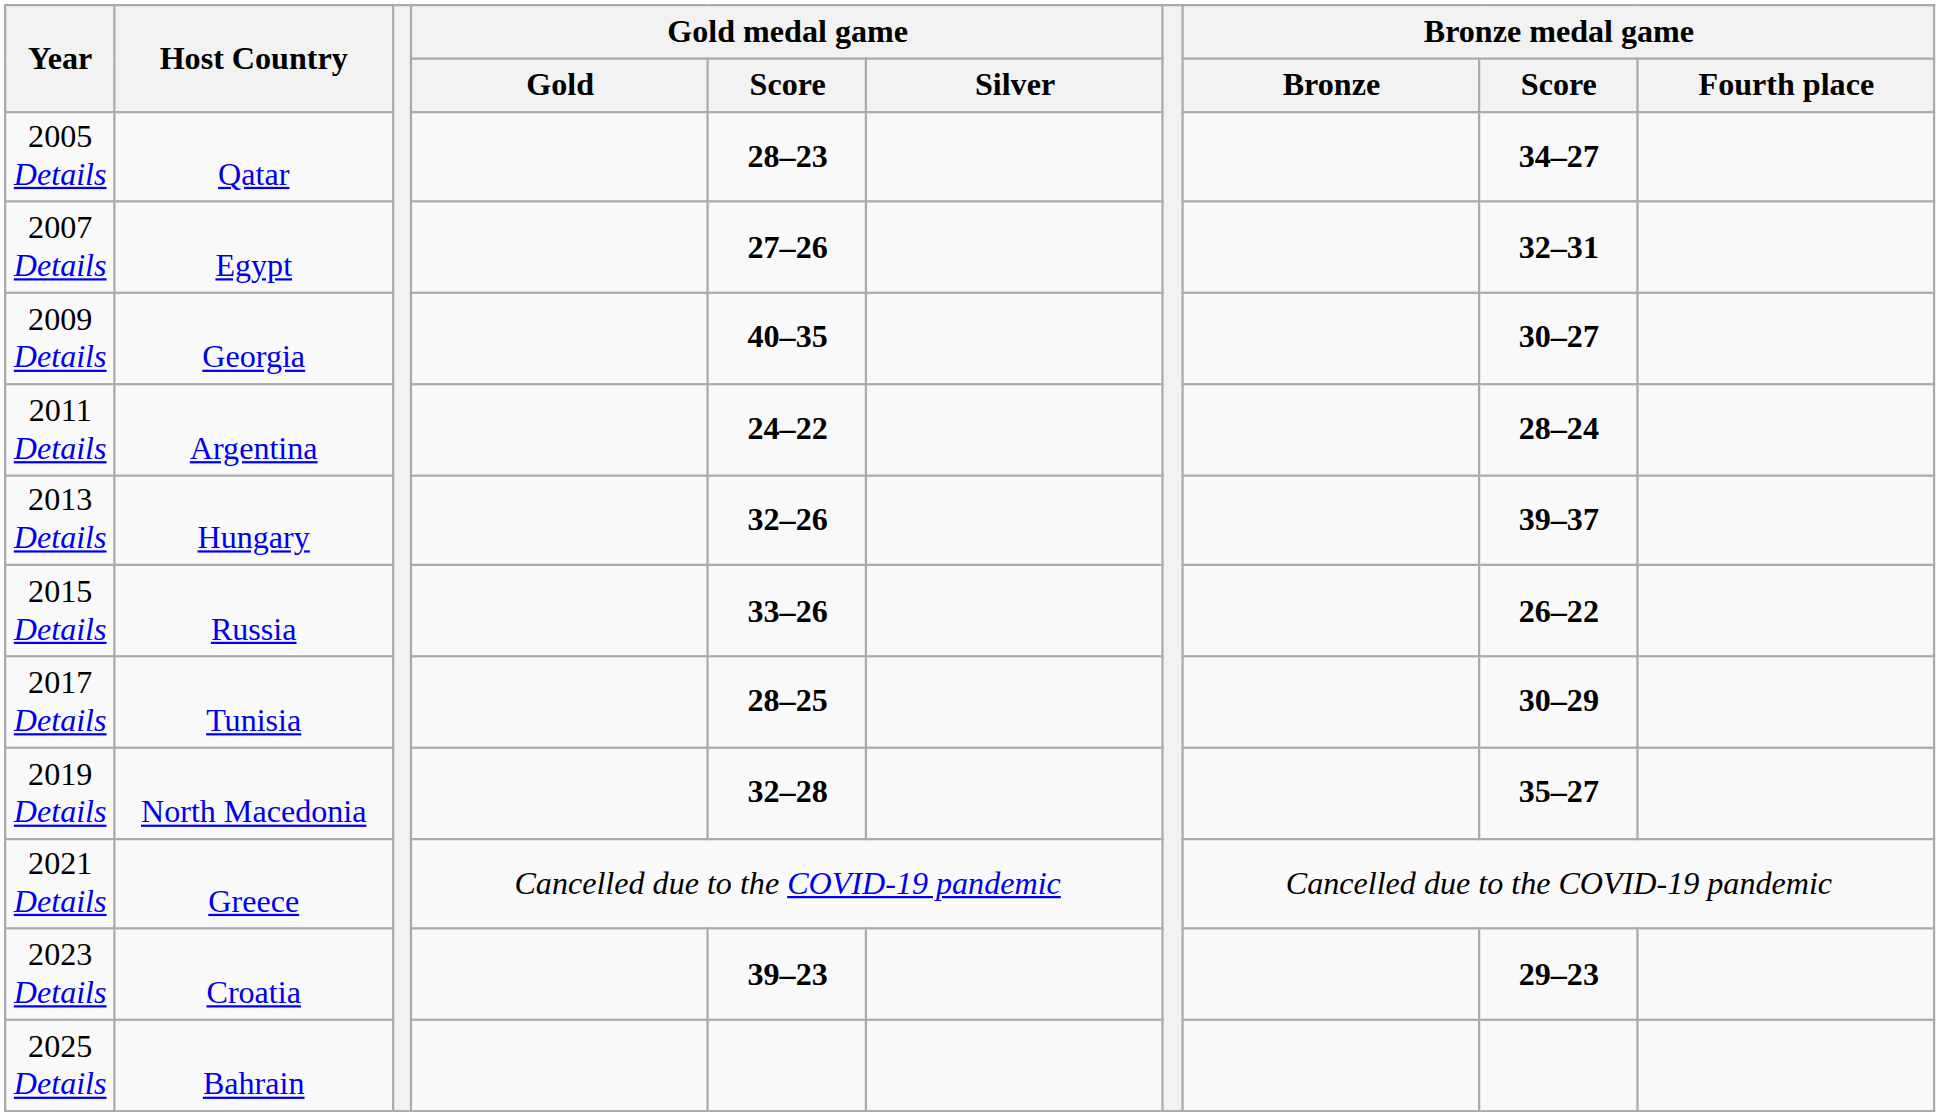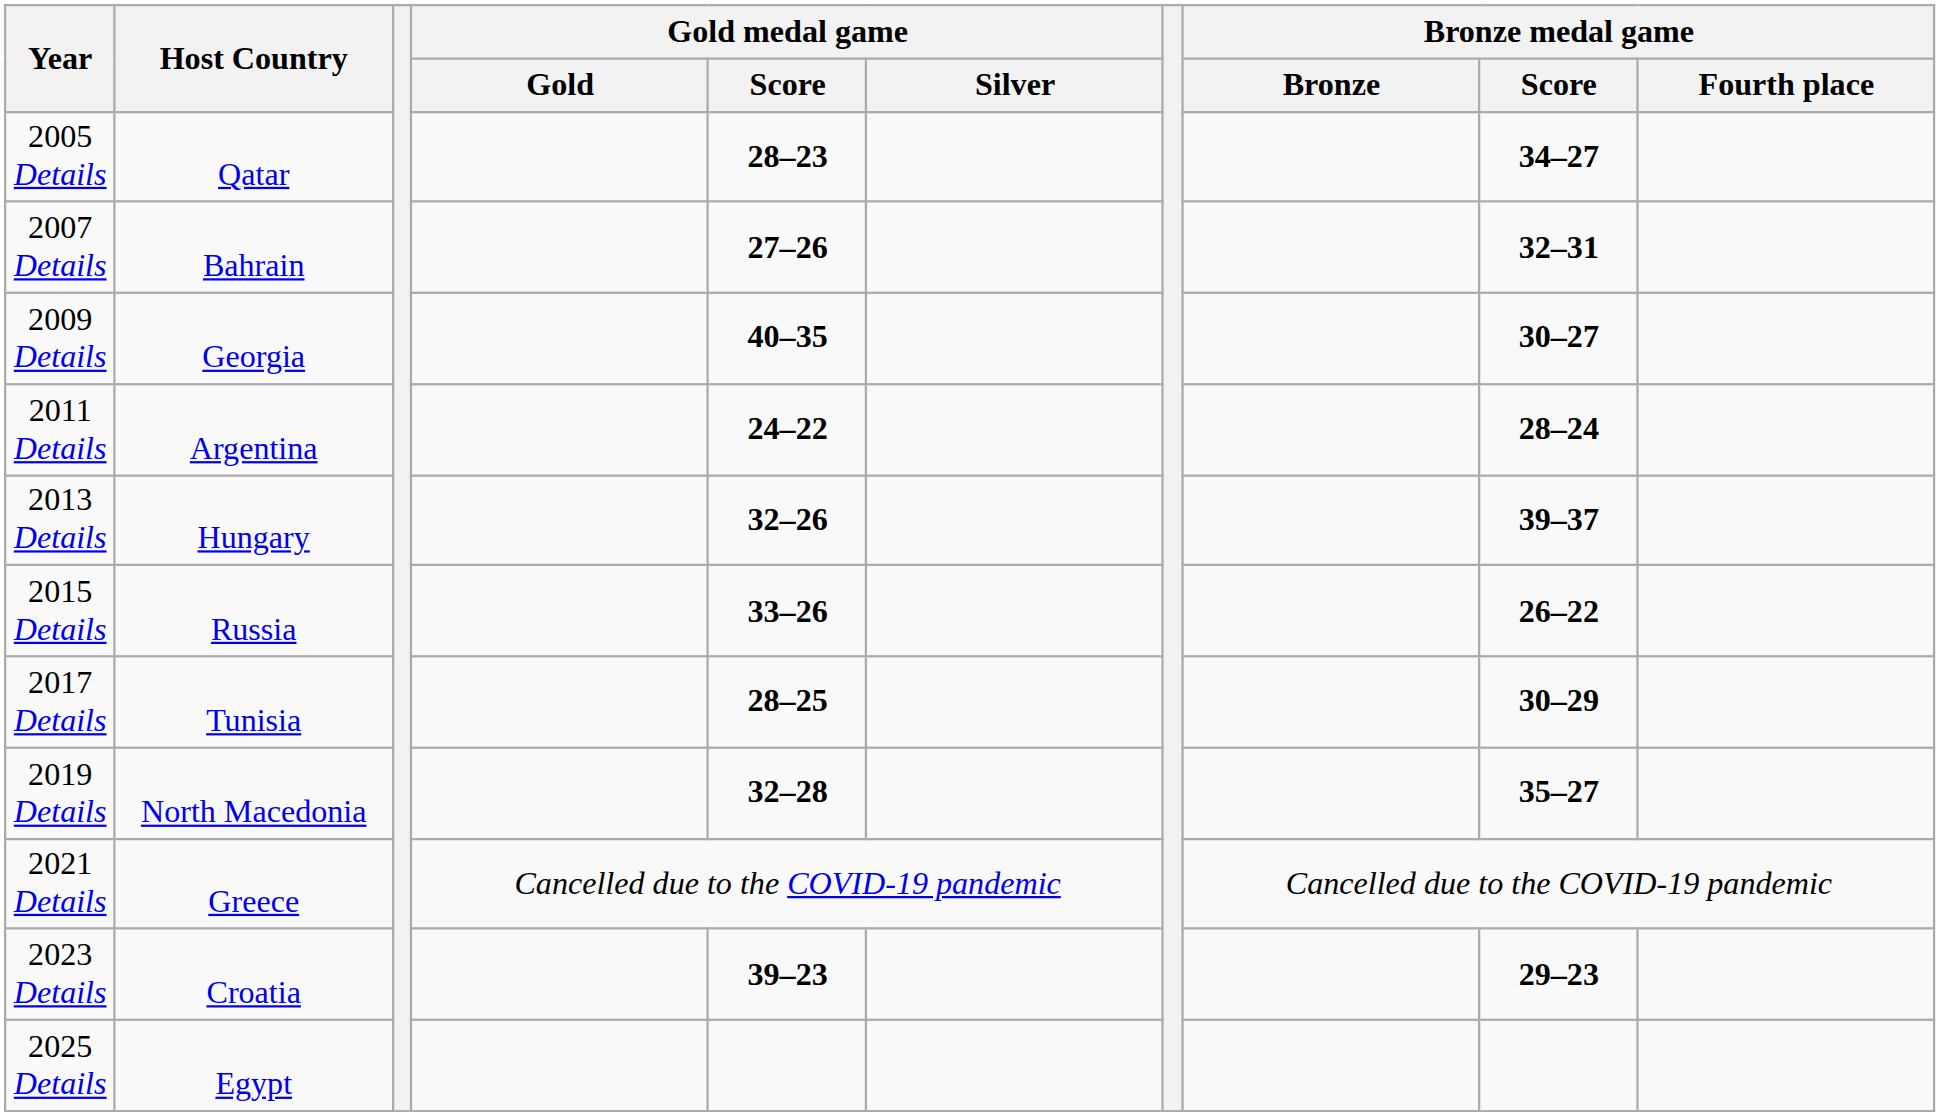2007 Details | Host Country: Egypt -> Bahrain
2025 Details | Host Country: Bahrain -> Egypt
